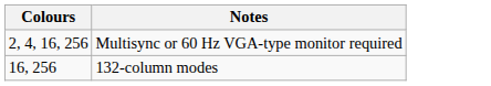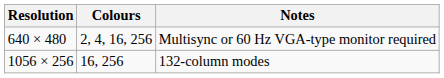+ column: Resolution | 640 × 480 | 1056 × 256
